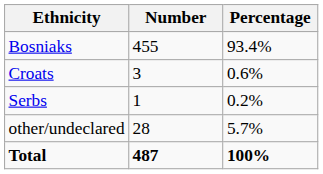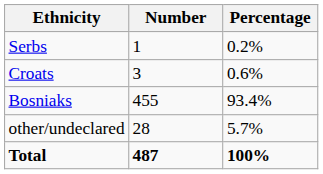rows swapped: Bosniaks <-> Serbs
